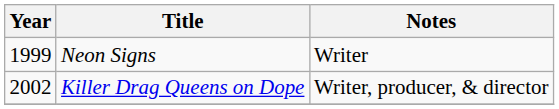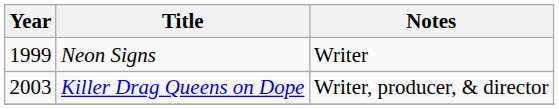Killer Drag Queens on Dope | Year: 2002 -> 2003
